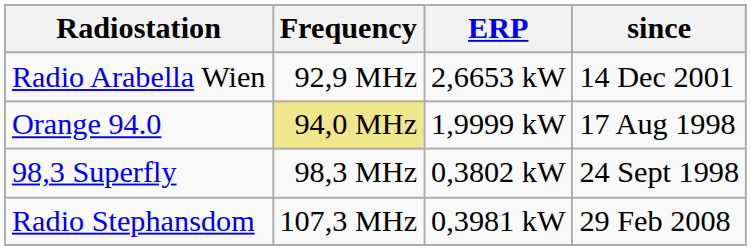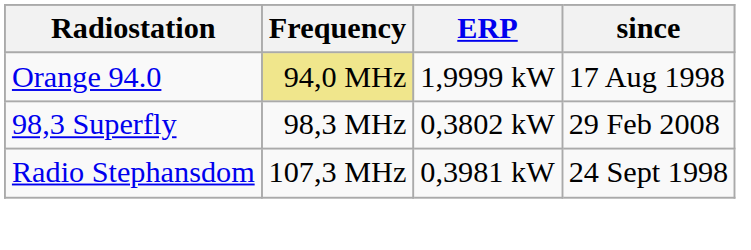- row: Radio Arabella Wien | 92,9 MHz | 2,6653 kW | 14 Dec 2001
98,3 Superfly | since: 24 Sept 1998 -> 29 Feb 2008
Radio Stephansdom | since: 29 Feb 2008 -> 24 Sept 1998
